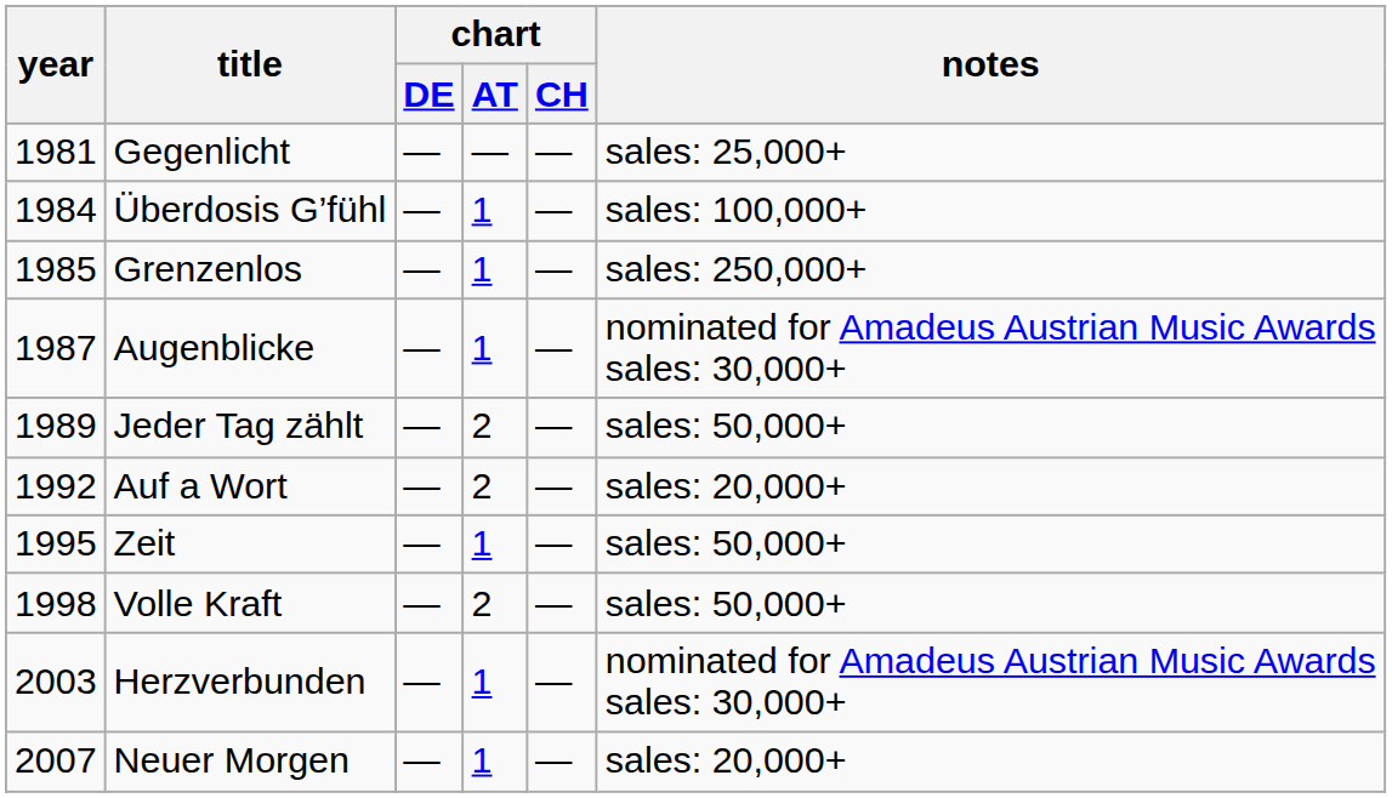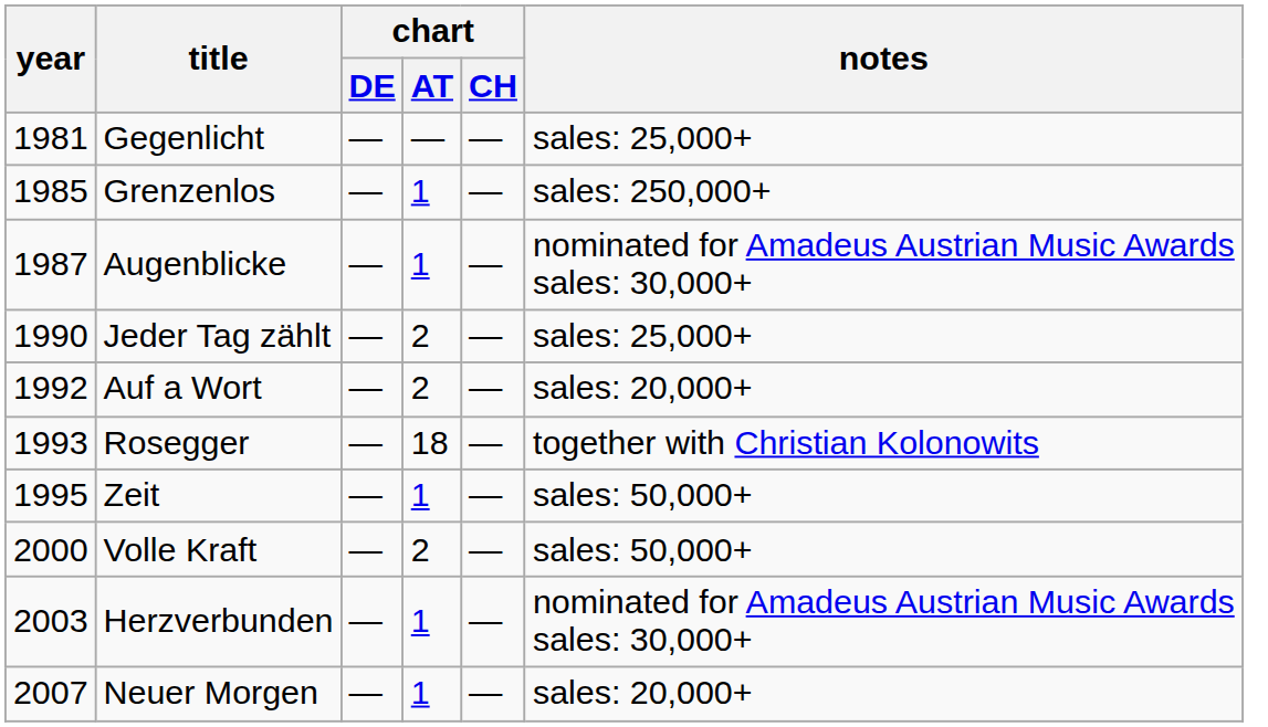- row: 1984 | Überdosis G’fühl | — | 1 | — | sales: 100,000+
Jeder Tag zählt | year: 1989 -> 1990
Jeder Tag zählt | notes: sales: 50,000+ -> sales: 25,000+
+ row: 1993 | Rosegger | — | 18 | — | together with Christian Kolonowits
Volle Kraft | year: 1998 -> 2000
